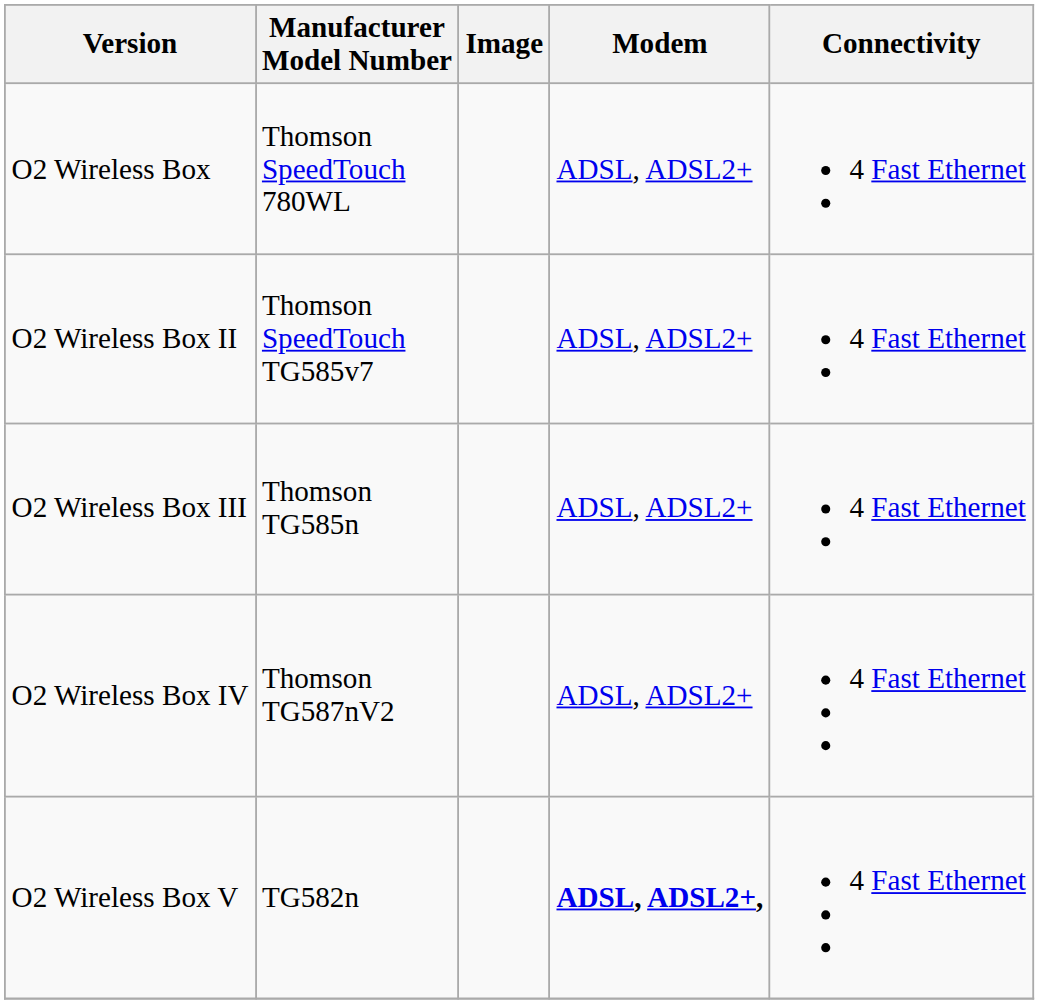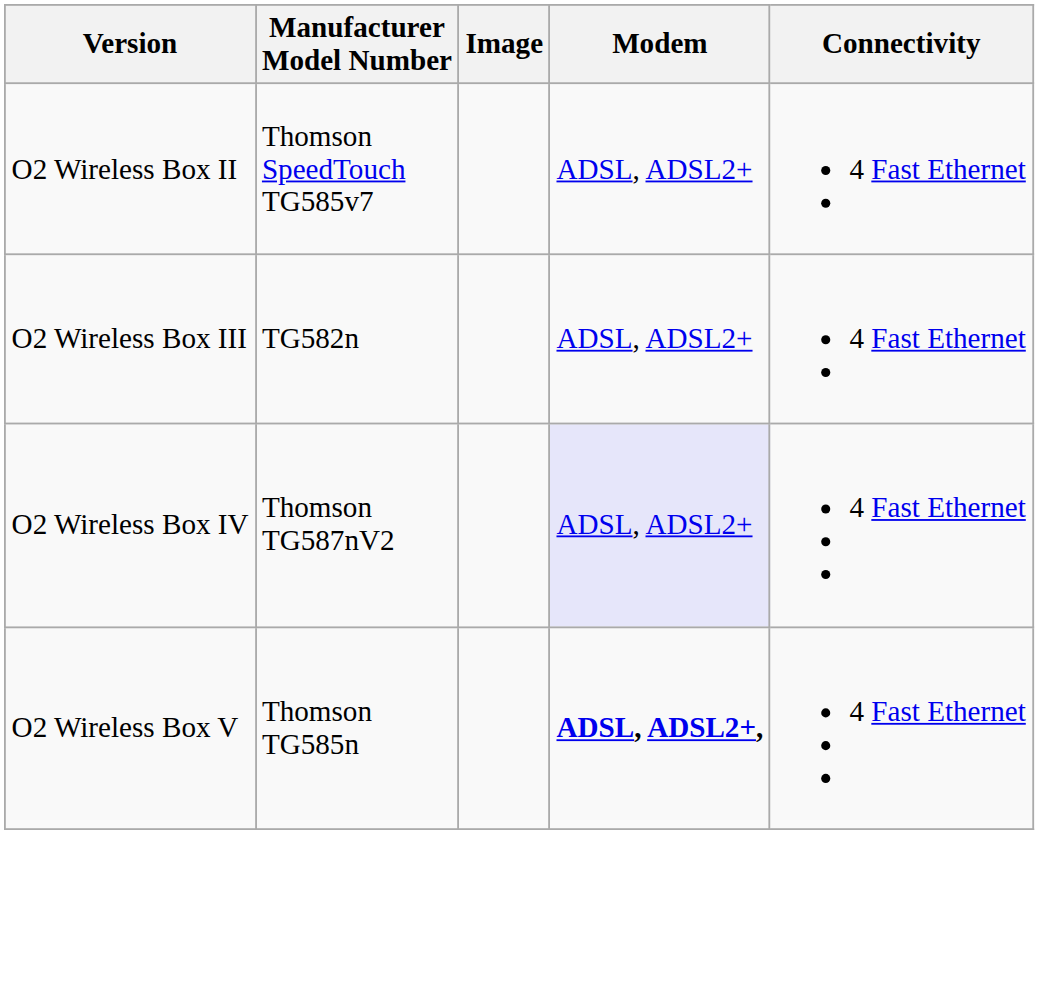- row: O2 Wireless Box | Thomson SpeedTouch 780WL | ADSL, ADSL2+ | 4 Fast Ethernet
O2 Wireless Box III | Manufacturer Model Number: Thomson TG585n -> TG582n
O2 Wireless Box IV | Modem: no background -> lavender background
O2 Wireless Box V | Manufacturer Model Number: TG582n -> Thomson TG585n
